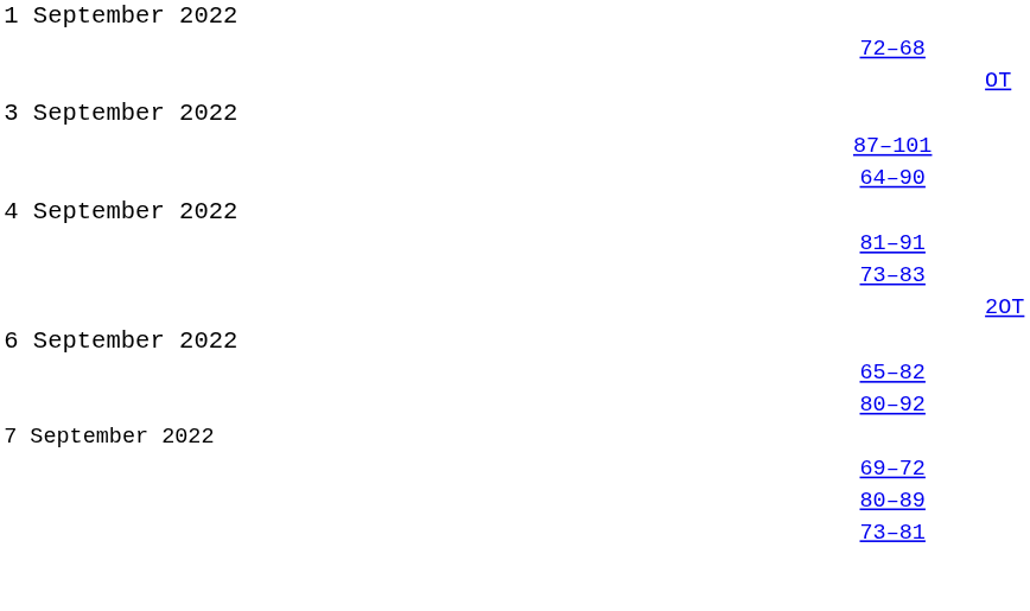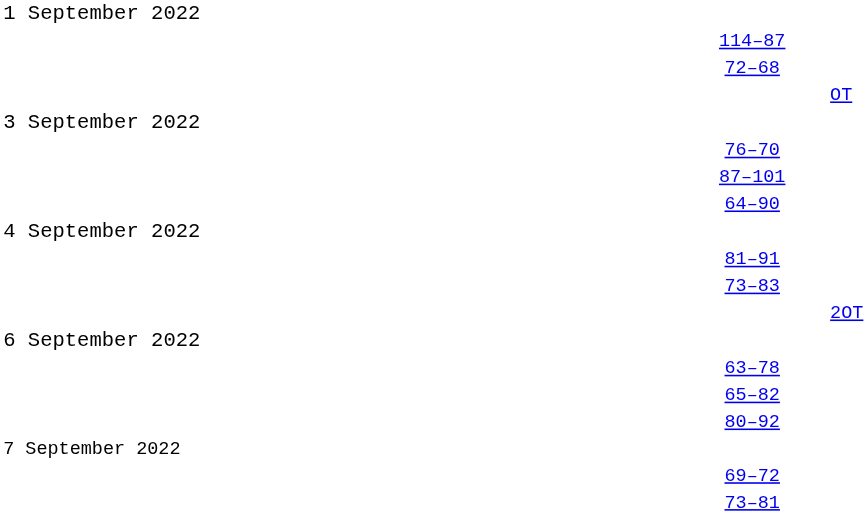+ row: 114–87
+ row: 76–70
+ row: 63–78
- row: 80–89
